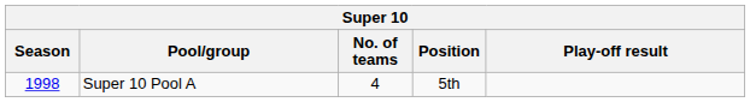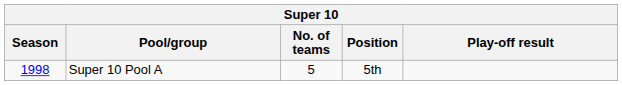Super 10 Pool A | No. of teams: 4 -> 5
